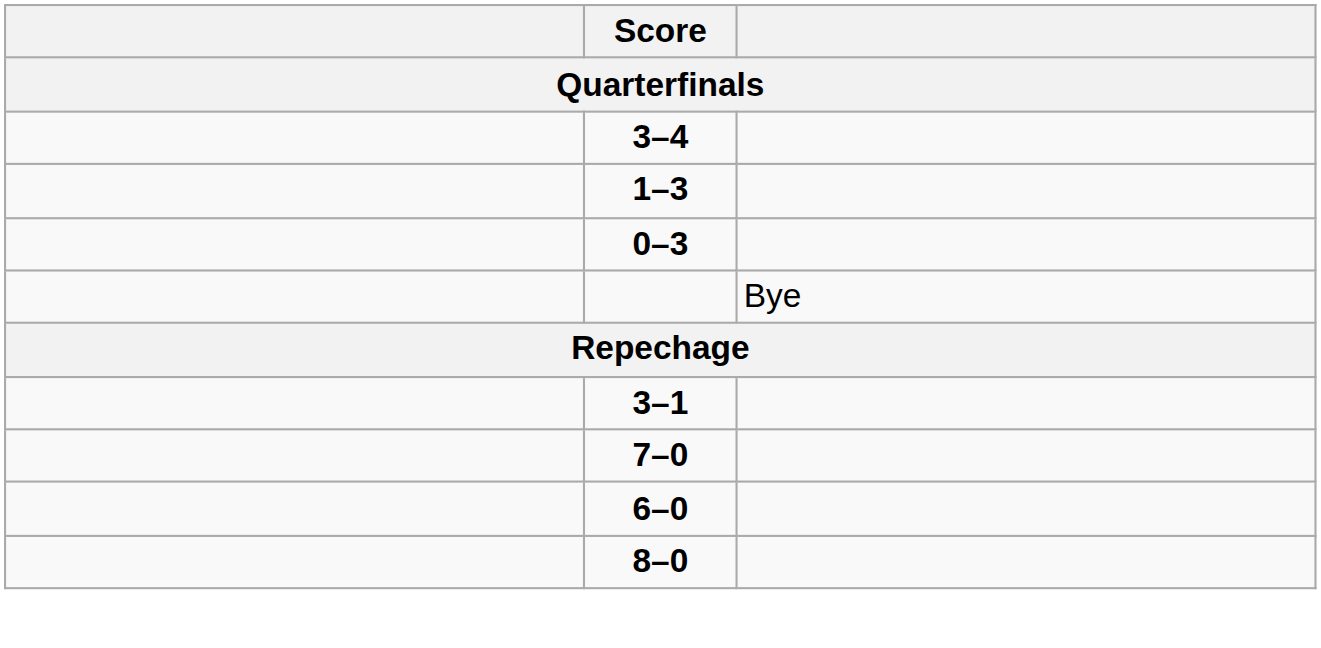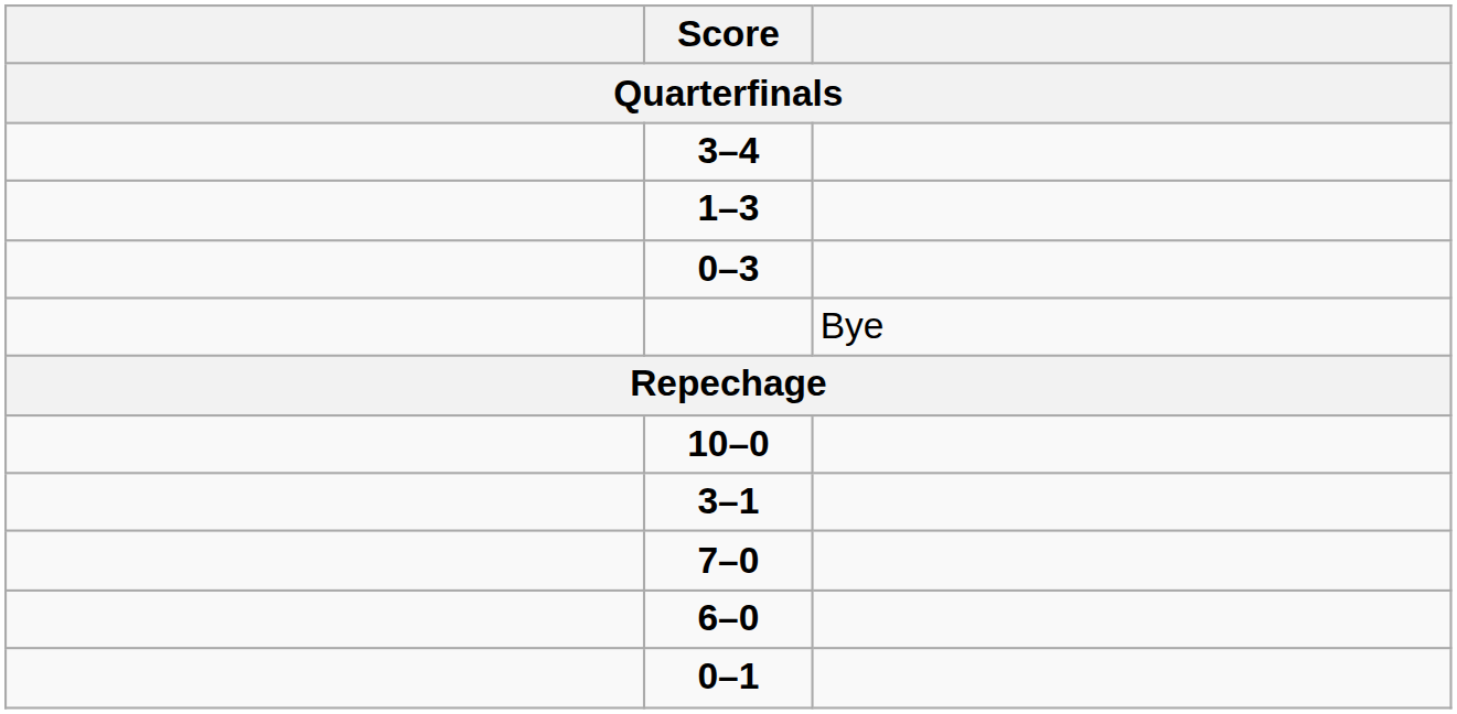+ row: 10–0
+ row: 0–1
- row: 8–0
